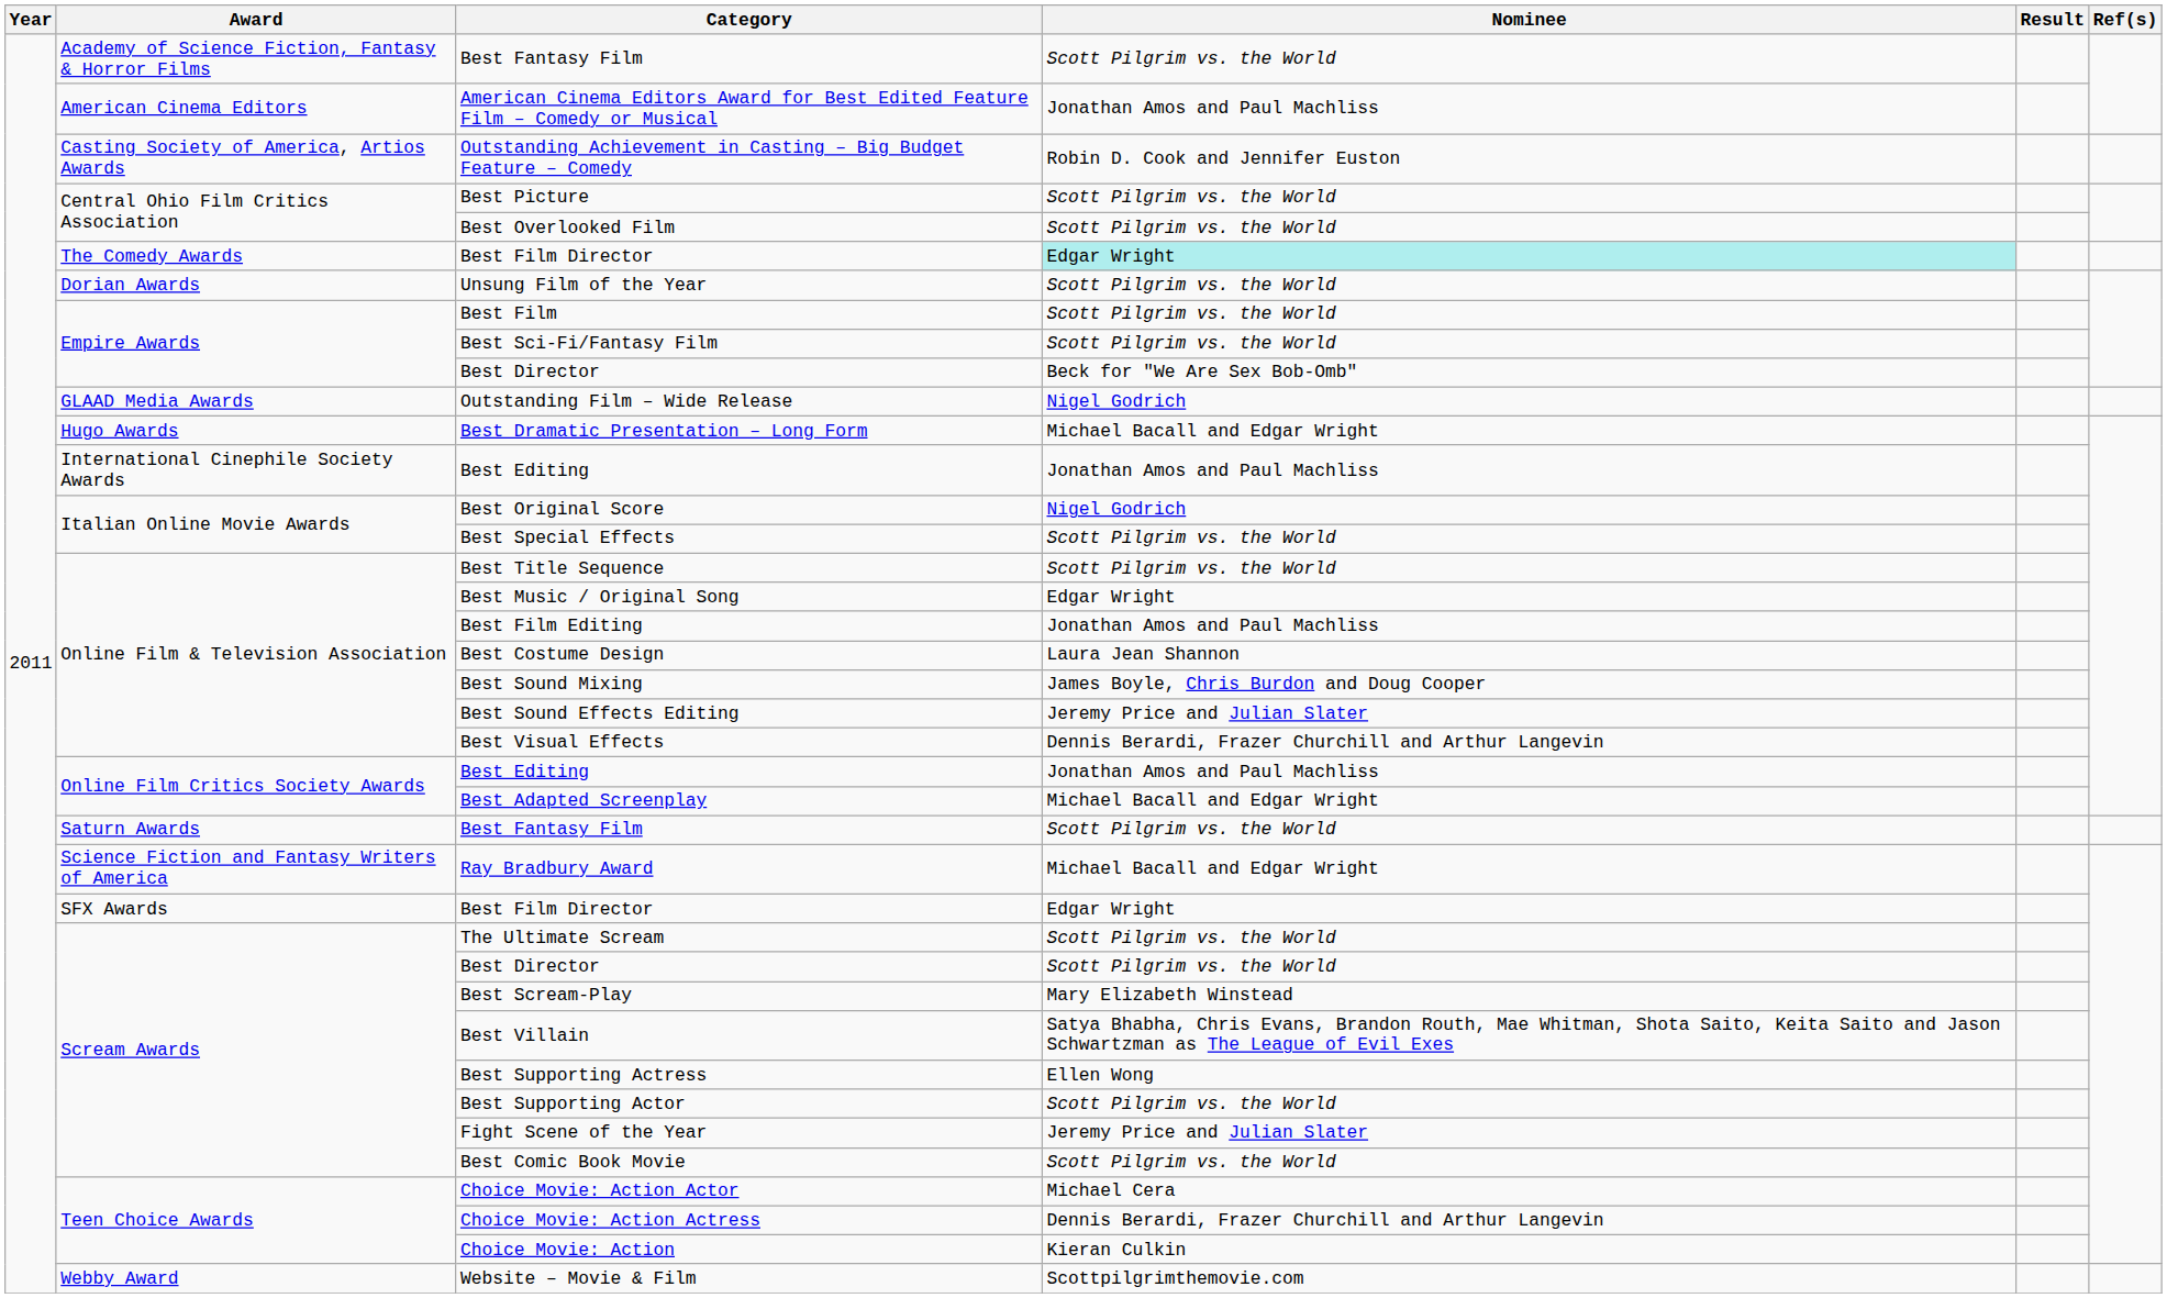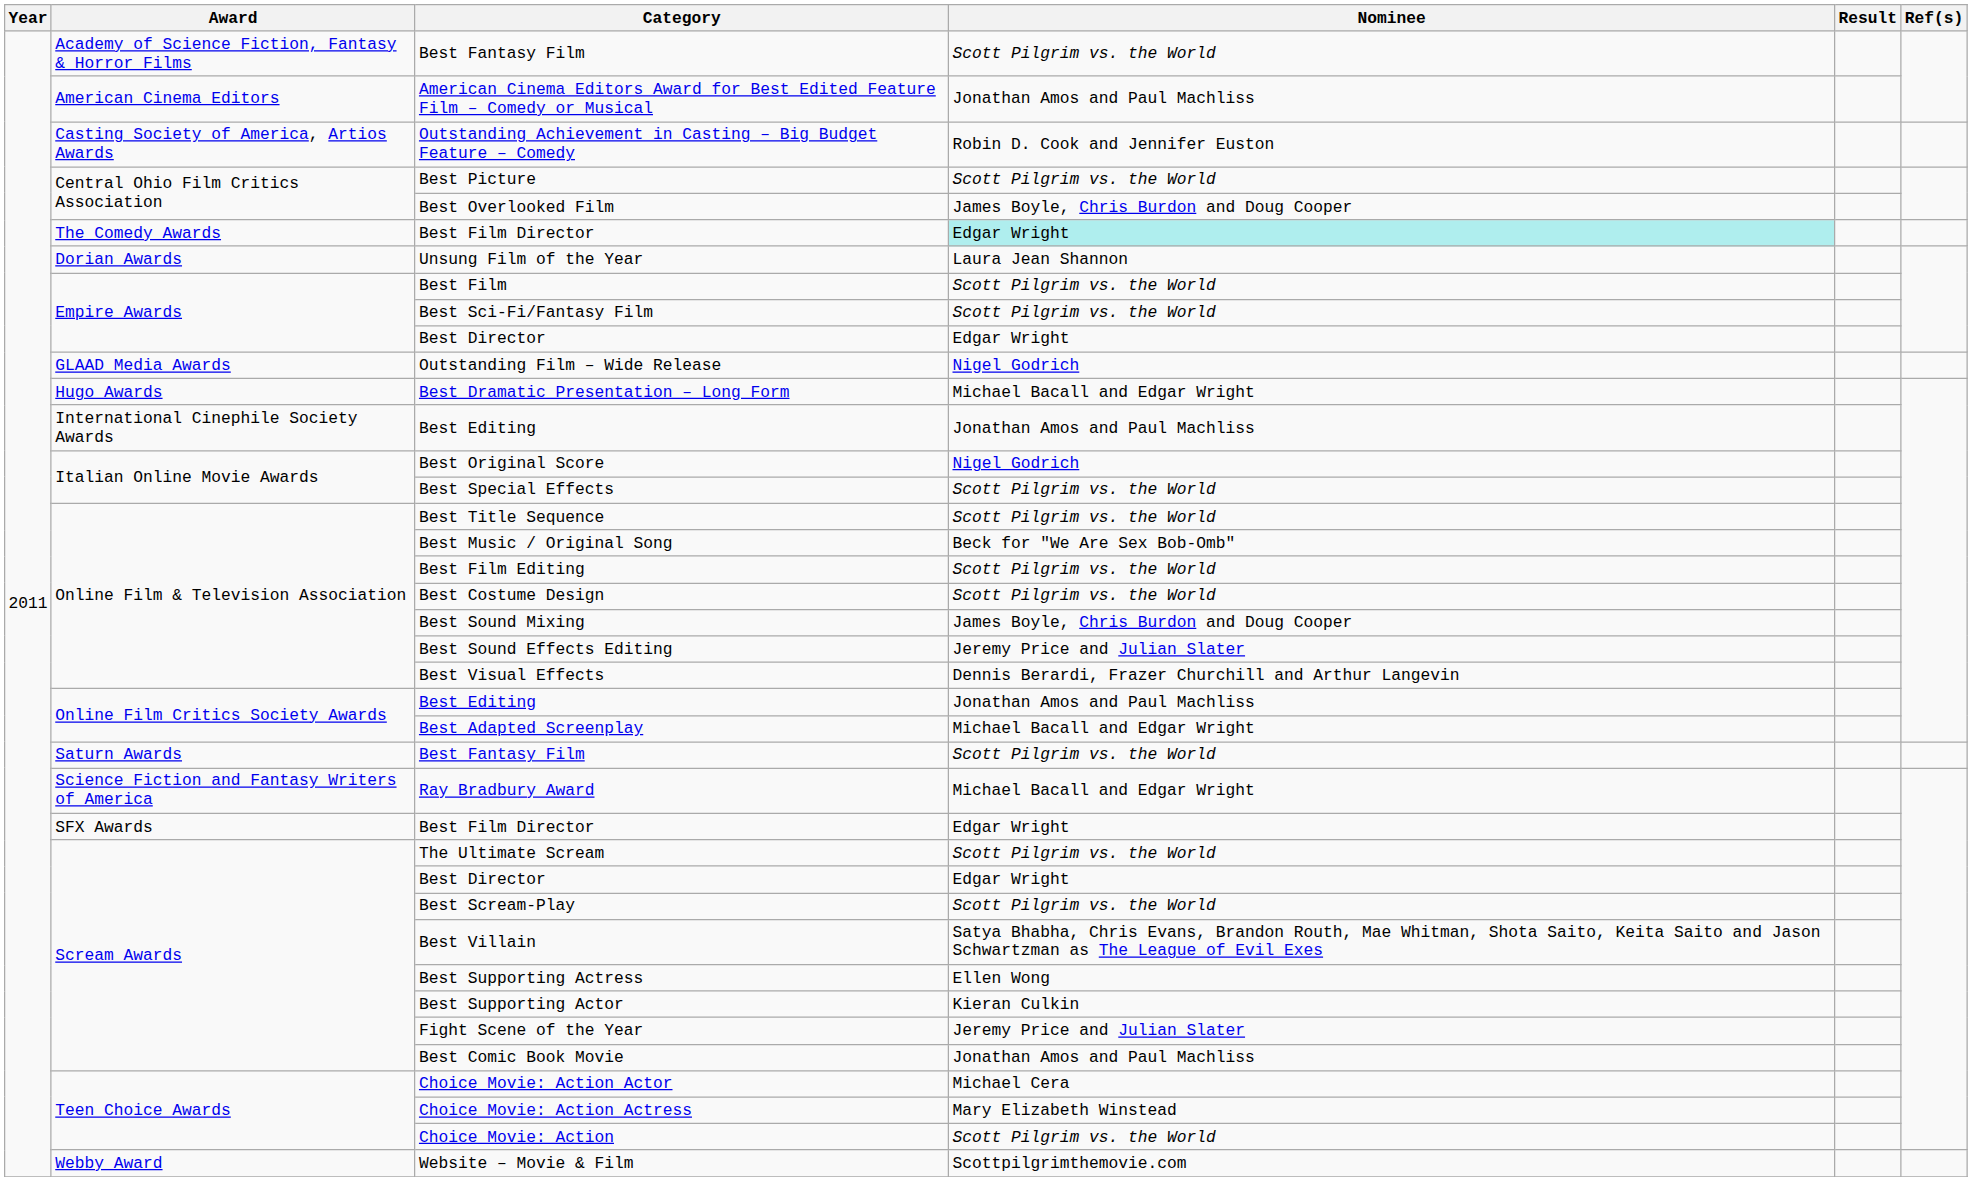Best Overlooked Film | Nominee: Scott Pilgrim vs. the World -> James Boyle, Chris Burdon and Doug Cooper
Unsung Film of the Year | Nominee: Scott Pilgrim vs. the World -> Laura Jean Shannon
Empire Awards / Best Director | Nominee: Beck for "We Are Sex Bob-Omb" -> Edgar Wright
Best Music / Original Song | Nominee: Edgar Wright -> Beck for "We Are Sex Bob-Omb"
Best Film Editing | Nominee: Jonathan Amos and Paul Machliss -> Scott Pilgrim vs. the World
Best Costume Design | Nominee: Laura Jean Shannon -> Scott Pilgrim vs. the World
Scream Awards / Best Director | Nominee: Scott Pilgrim vs. the World -> Edgar Wright
Best Scream-Play | Nominee: Mary Elizabeth Winstead -> Scott Pilgrim vs. the World
Best Supporting Actor | Nominee: Scott Pilgrim vs. the World -> Kieran Culkin
Best Comic Book Movie | Nominee: Scott Pilgrim vs. the World -> Jonathan Amos and Paul Machliss
Choice Movie: Action Actress | Nominee: Dennis Berardi, Frazer Churchill and Arthur Langevin -> Mary Elizabeth Winstead
Choice Movie: Action | Nominee: Kieran Culkin -> Scott Pilgrim vs. the World
